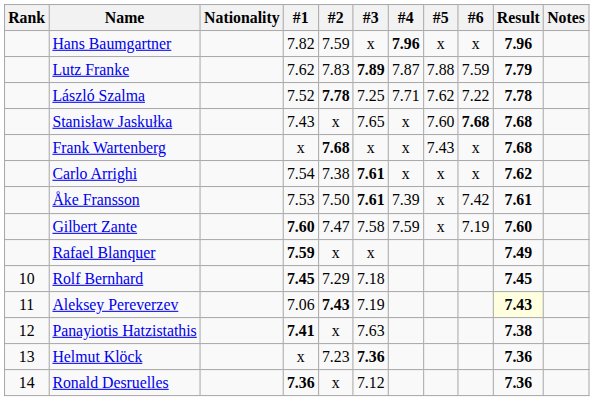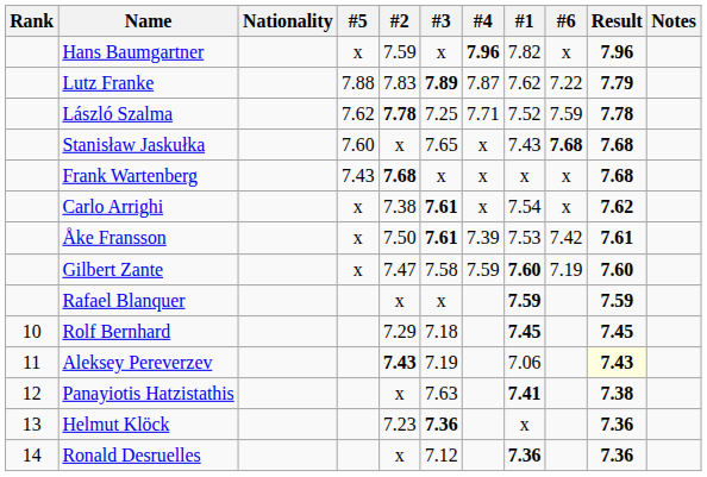columns swapped: #1 <-> #5
Lutz Franke | #6: 7.59 -> 7.22
László Szalma | #6: 7.22 -> 7.59
Rafael Blanquer | Result: 7.49 -> 7.59
